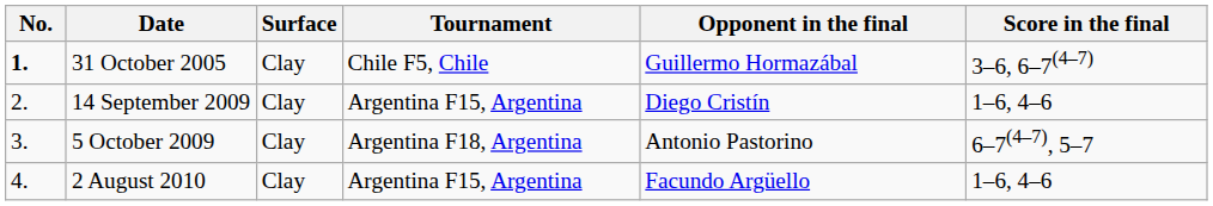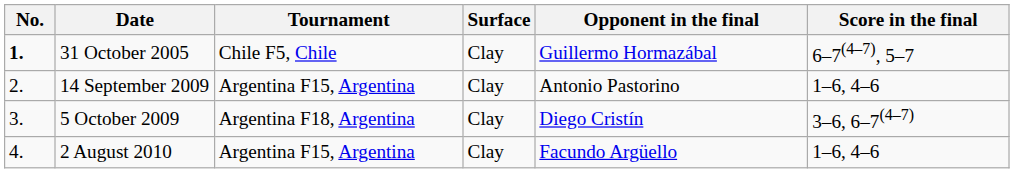columns swapped: Tournament <-> Surface
31 October 2005 | Score in the final: 3–6, 6–7(4–7) -> 6–7(4–7), 5–7
14 September 2009 | Opponent in the final: Diego Cristín -> Antonio Pastorino
5 October 2009 | Opponent in the final: Antonio Pastorino -> Diego Cristín
5 October 2009 | Score in the final: 6–7(4–7), 5–7 -> 3–6, 6–7(4–7)
